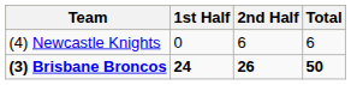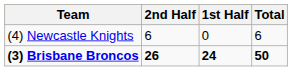columns swapped: 1st Half <-> 2nd Half
